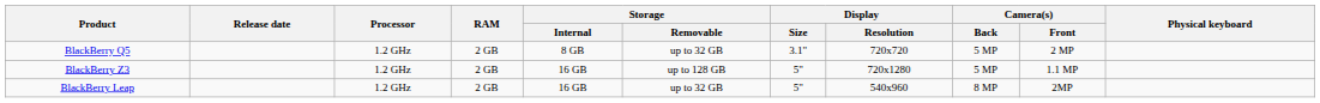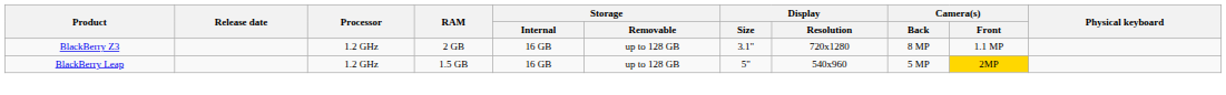- row: BlackBerry Q5 | 1.2 GHz | 2 GB | 8 GB | up to 32 GB | 3.1" | 720x720 | 5 MP | 2 MP
BlackBerry Z3 | Display / Size: 5" -> 3.1"
BlackBerry Z3 | Camera(s) / Back: 5 MP -> 8 MP
BlackBerry Leap | RAM: 2 GB -> 1.5 GB
BlackBerry Leap | Storage / Removable: up to 32 GB -> up to 128 GB
BlackBerry Leap | Camera(s) / Back: 8 MP -> 5 MP
BlackBerry Leap | Camera(s) / Front: no background -> gold background
